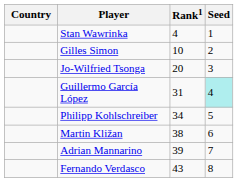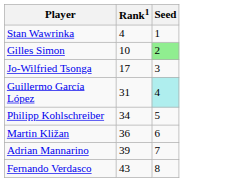- column: Country
Gilles Simon | Seed: no background -> lightgreen background
Jo-Wilfried Tsonga | Rank1: 20 -> 17
Martin Kližan | Rank1: 38 -> 36
